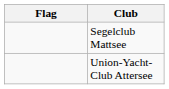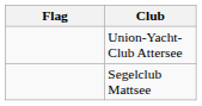rows swapped: Segelclub Mattsee <-> Union-Yacht-Club Attersee
